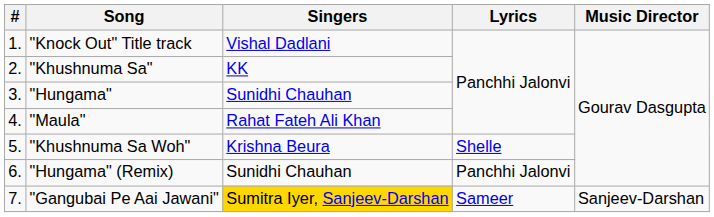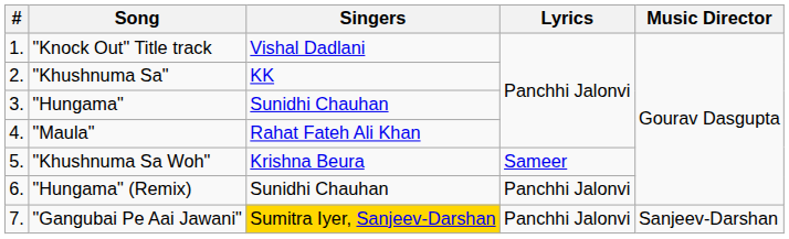"Khushnuma Sa Woh" | Lyrics: Shelle -> Sameer
"Gangubai Pe Aai Jawani" | Lyrics: Sameer -> Panchhi Jalonvi
